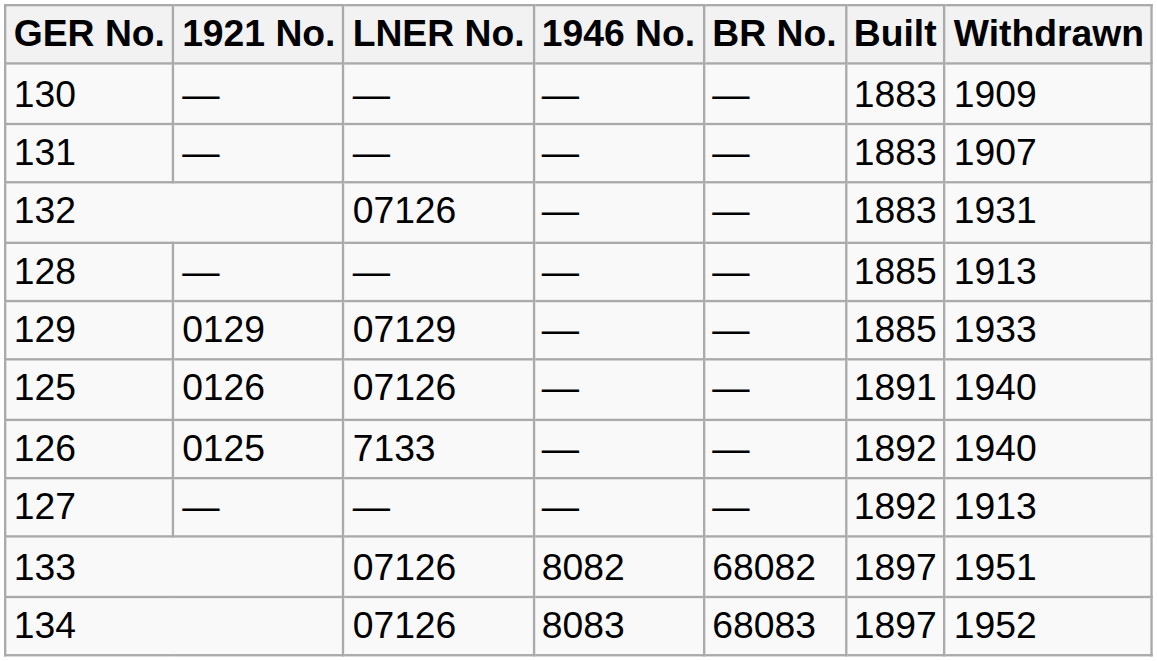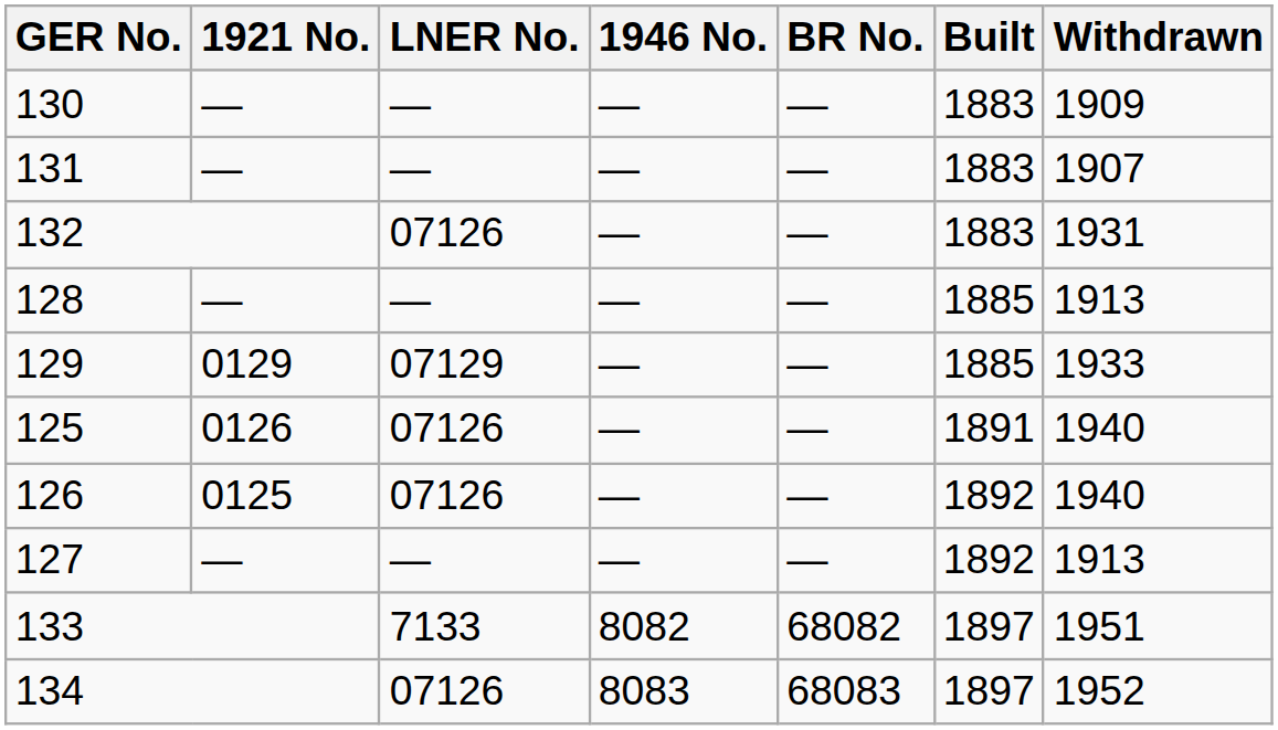126 | LNER No.: 7133 -> 07126
133 | LNER No.: 07126 -> 7133
